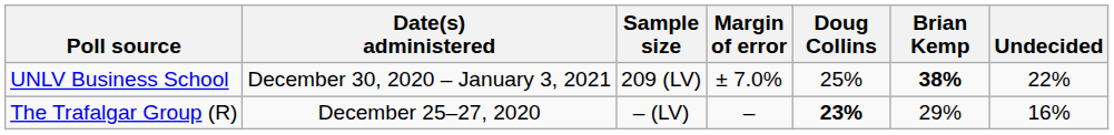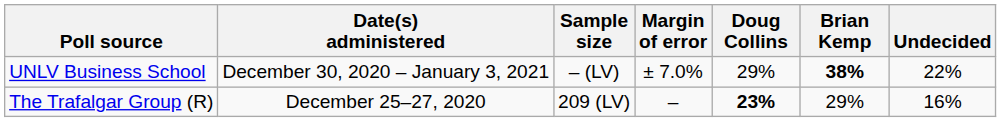UNLV Business School | Sample size: 209 (LV) -> – (LV)
UNLV Business School | Doug Collins: 25% -> 29%
The Trafalgar Group (R) | Sample size: – (LV) -> 209 (LV)
